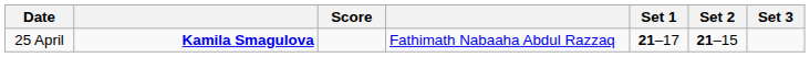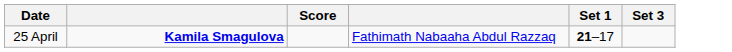- column: Set 2 | 21–15
